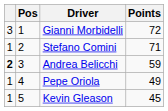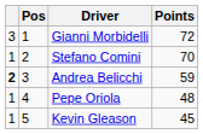Stefano Comini | Points: 71 -> 70
Pepe Oriola | Points: 49 -> 48
